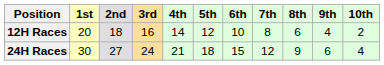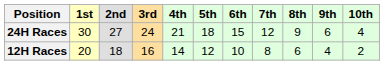rows swapped: 12H Races <-> 24H Races
